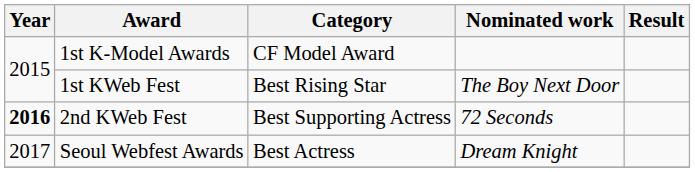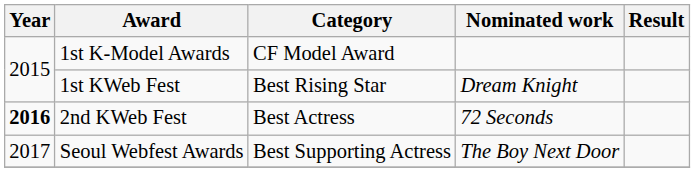1st KWeb Fest | Nominated work: The Boy Next Door -> Dream Knight
2nd KWeb Fest | Category: Best Supporting Actress -> Best Actress
Seoul Webfest Awards | Category: Best Actress -> Best Supporting Actress
Seoul Webfest Awards | Nominated work: Dream Knight -> The Boy Next Door
